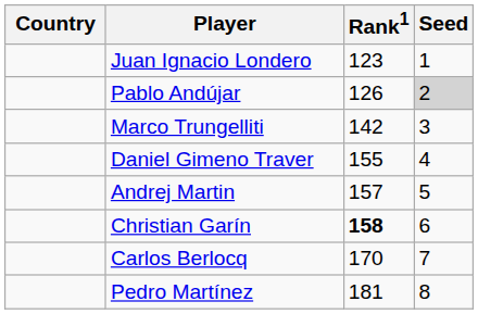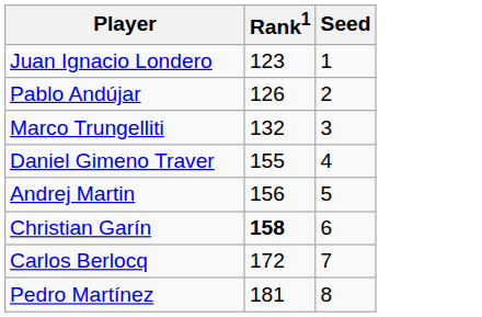- column: Country
Pablo Andújar | Seed: lightgrey background -> no background
Marco Trungelliti | Rank1: 142 -> 132
Andrej Martin | Rank1: 157 -> 156
Carlos Berlocq | Rank1: 170 -> 172
